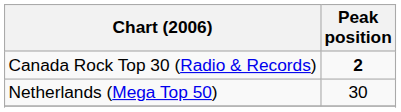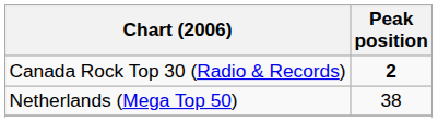Netherlands (Mega Top 50) | Peak position: 30 -> 38
